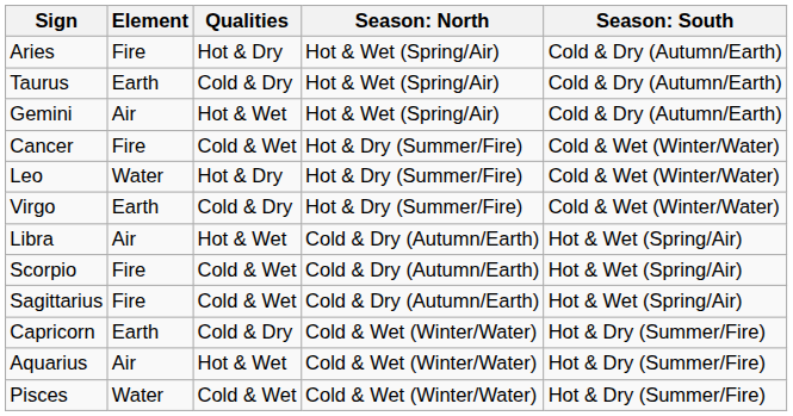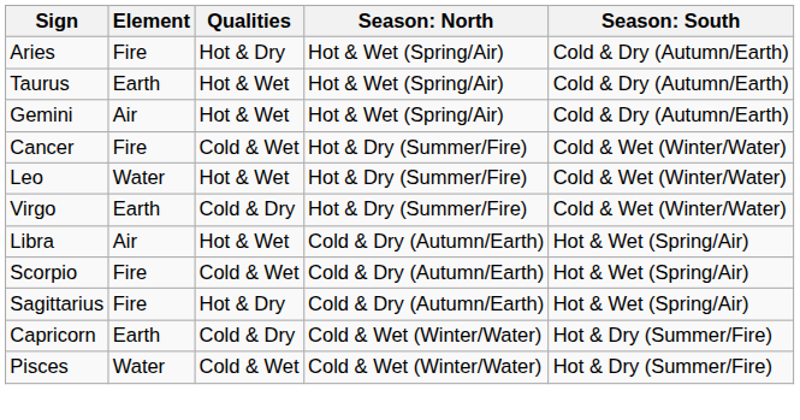Taurus | Qualities: Cold & Dry -> Hot & Wet
Leo | Qualities: Hot & Dry -> Hot & Wet
Sagittarius | Qualities: Cold & Wet -> Hot & Dry
- row: Aquarius | Air | Hot & Wet | Cold & Wet (Winter/Water) | Hot & Dry (Summer/Fire)
